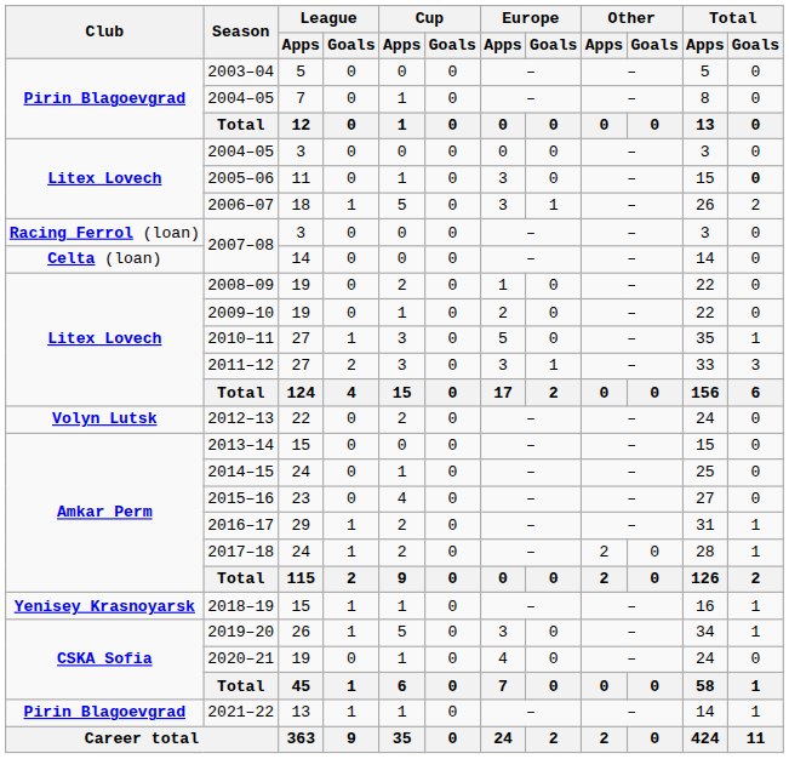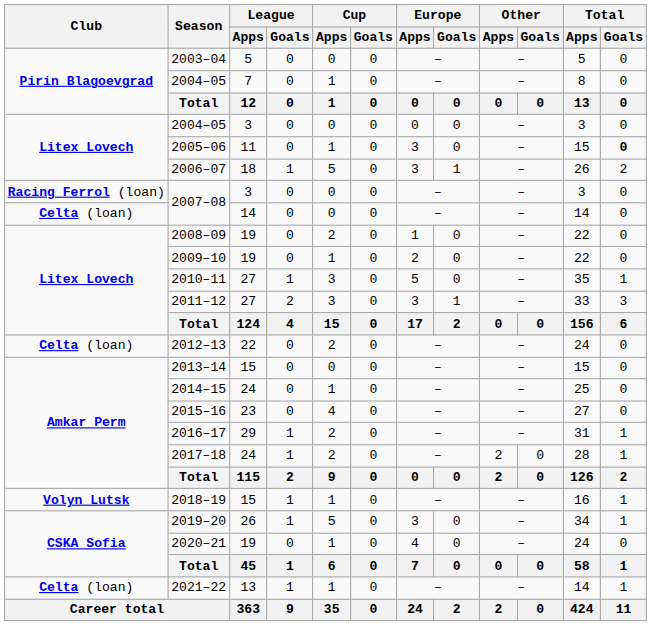2012–13 | Club: Volyn Lutsk -> Celta (loan)
2018–19 | Club: Yenisey Krasnoyarsk -> Volyn Lutsk
2021–22 | Club: Pirin Blagoevgrad -> Celta (loan)
